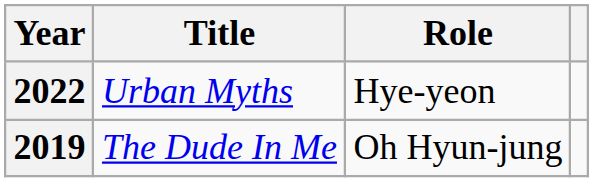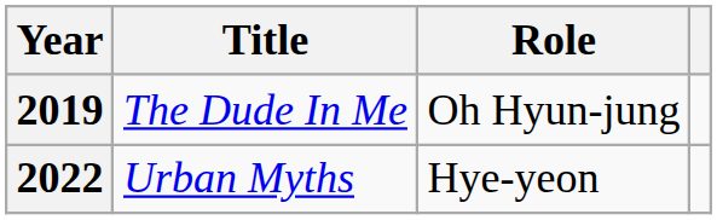rows swapped: 2019 <-> 2022
